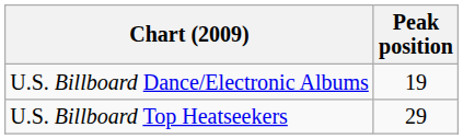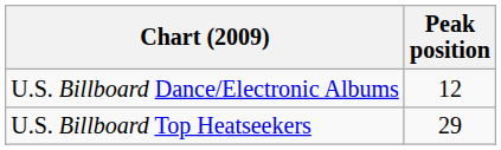U.S. Billboard Dance/Electronic Albums | Peak position: 19 -> 12
